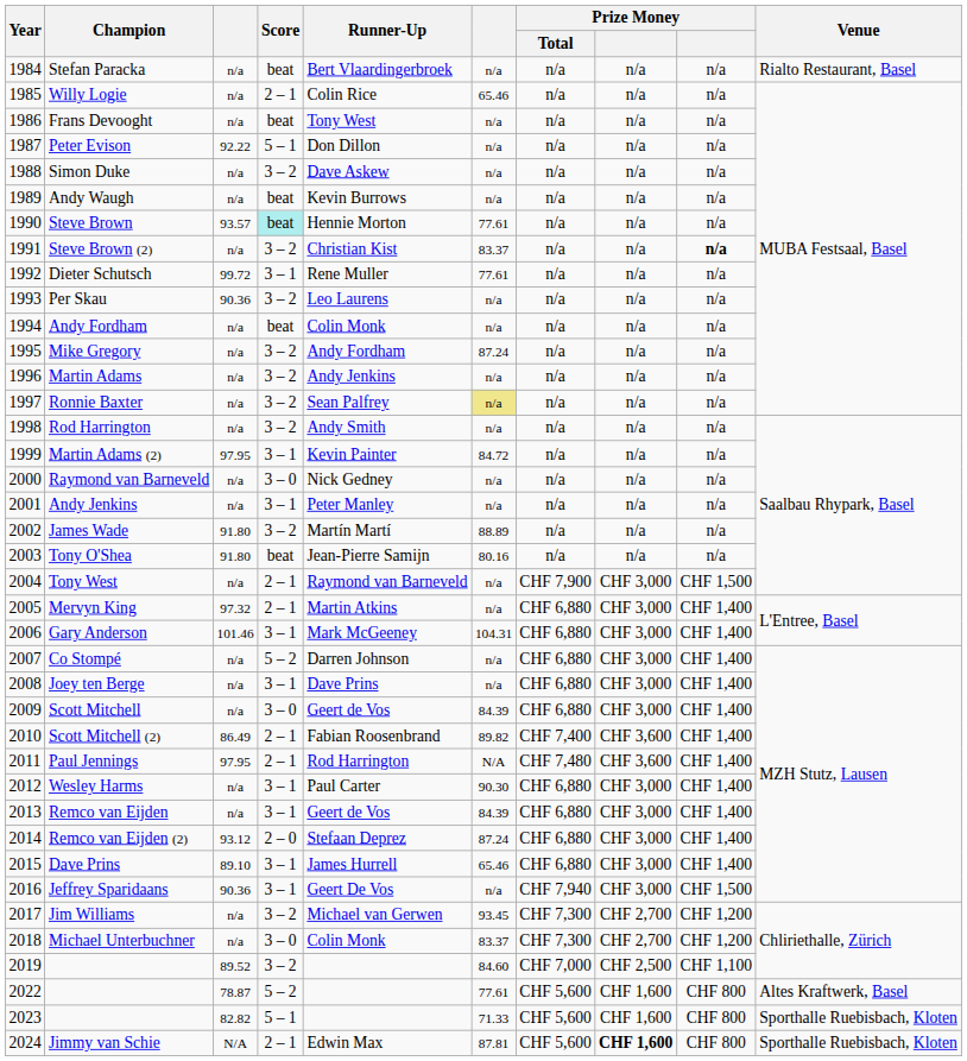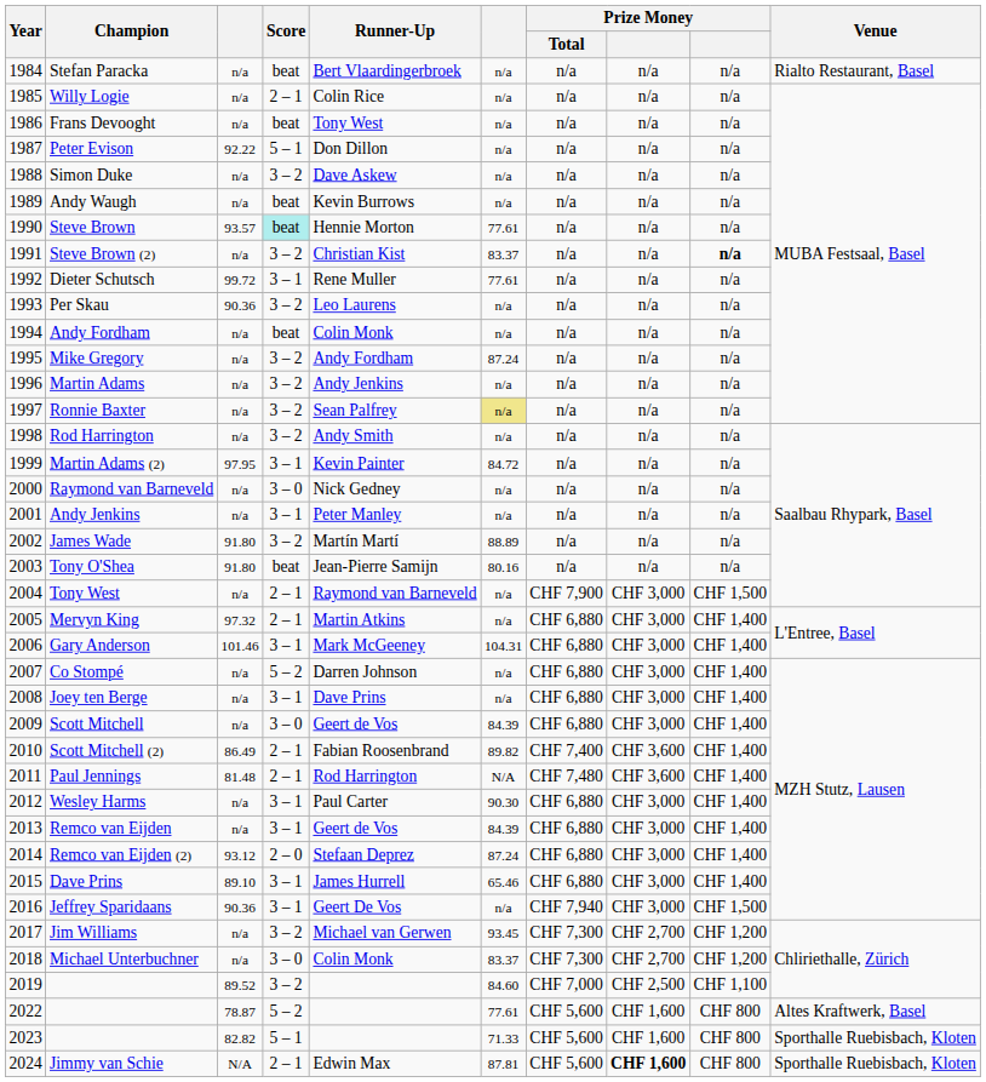Willy Logie | column 6: 65.46 -> n/a
Paul Jennings | column 3: 97.95 -> 81.48
